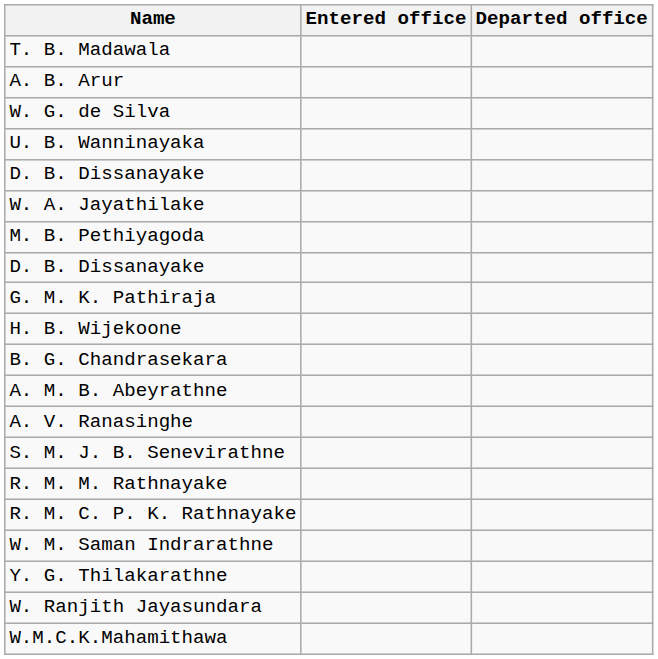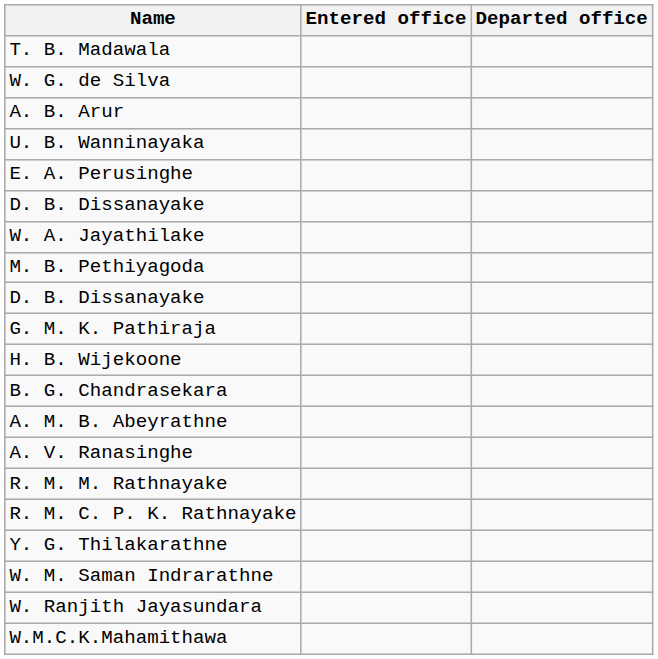rows swapped: W. G. de Silva <-> A. B. Arur
+ row: E. A. Perusinghe
- row: S. M. J. B. Senevirathne
rows swapped: Y. G. Thilakarathne <-> W. M. Saman Indrarathne
